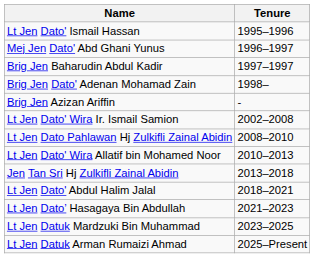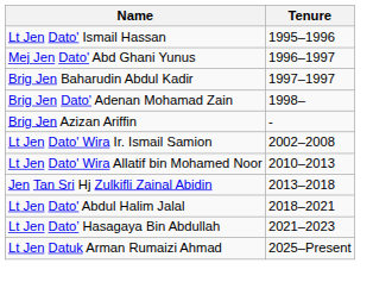- row: Lt Jen Dato Pahlawan Hj Zulkifli Zainal Abidin | 2008–2010
- row: Lt Jen Datuk Mardzuki Bin Muhammad | 2023–2025
